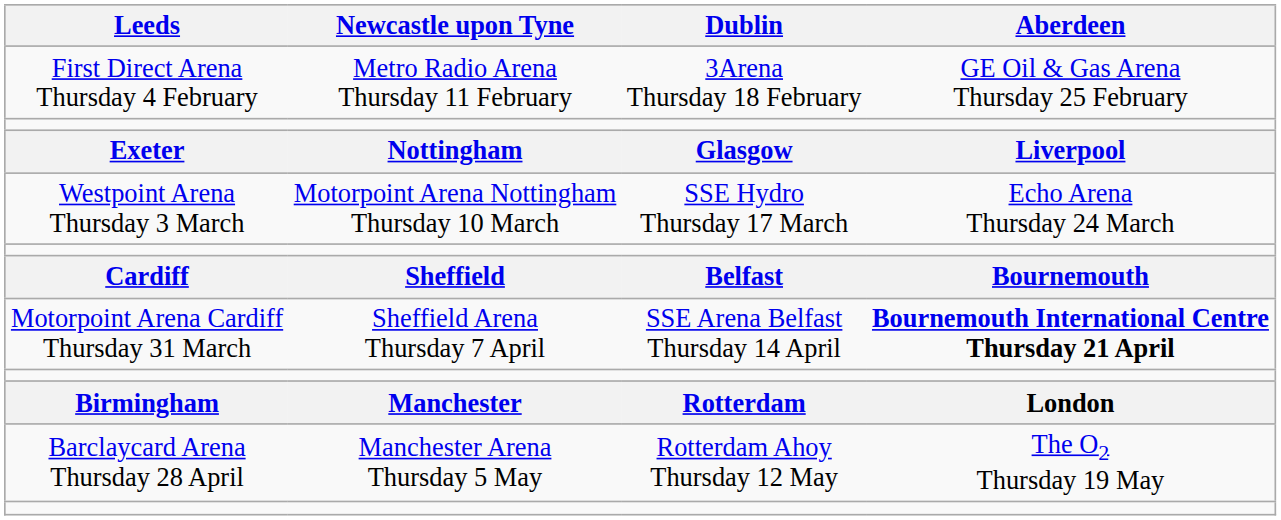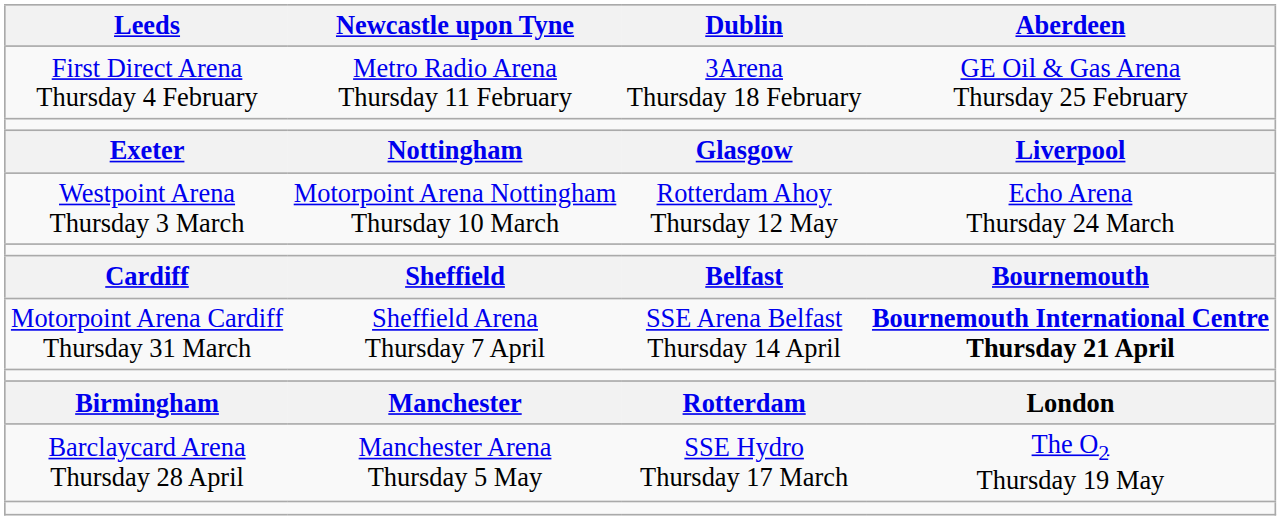Westpoint Arena Thursday 3 March | Dublin: SSE Hydro Thursday 17 March -> Rotterdam Ahoy Thursday 12 May
Barclaycard Arena Thursday 28 April | Dublin: Rotterdam Ahoy Thursday 12 May -> SSE Hydro Thursday 17 March
